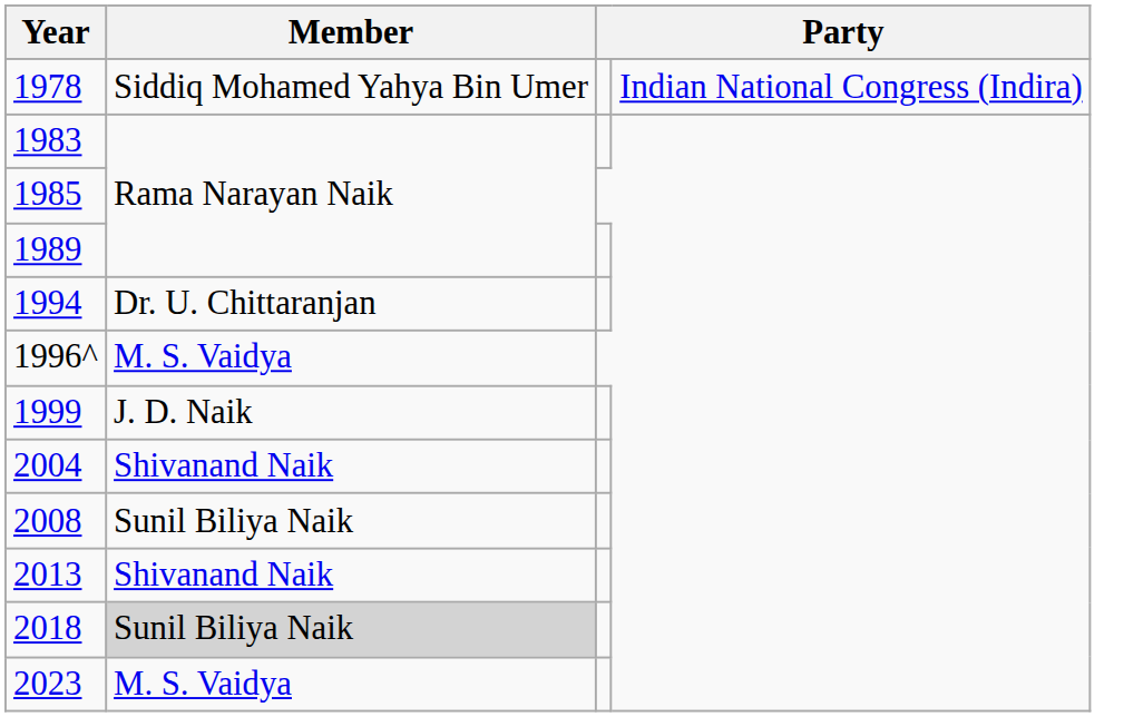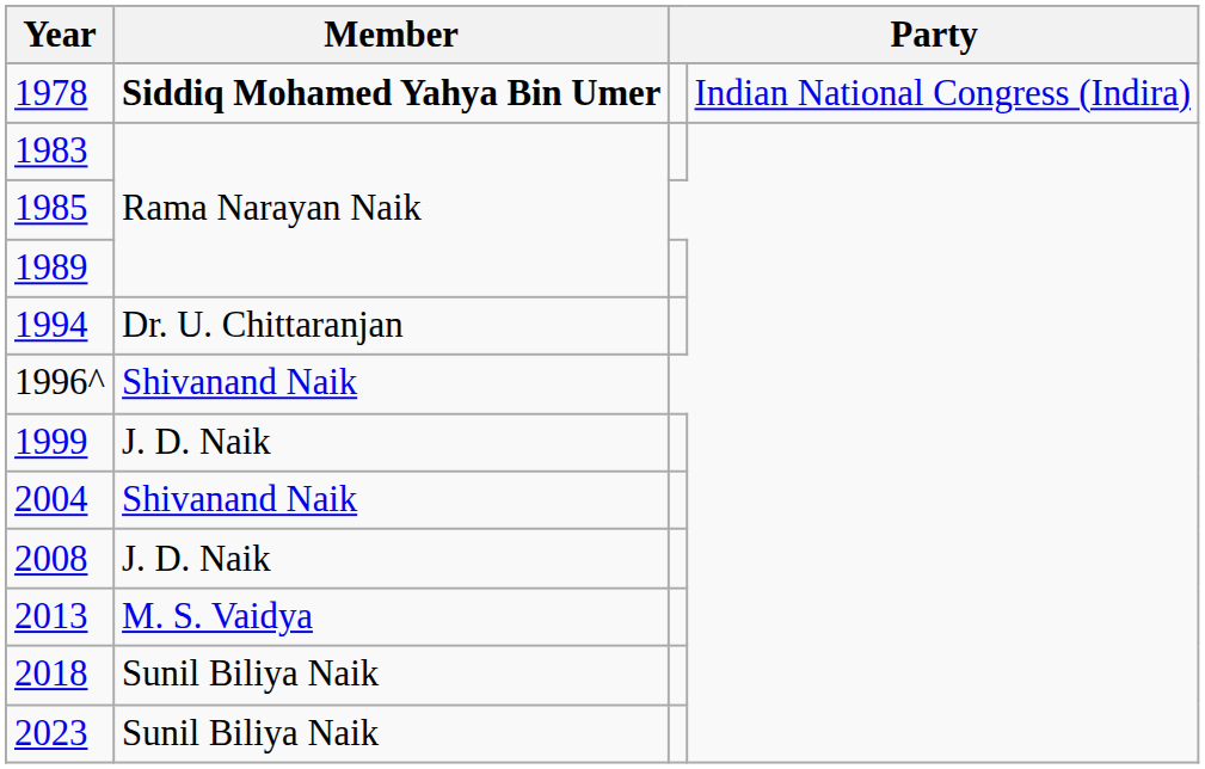1978 | Member: normal -> bold
1996^ | Member: M. S. Vaidya -> Shivanand Naik
2008 | Member: Sunil Biliya Naik -> J. D. Naik
2013 | Member: Shivanand Naik -> M. S. Vaidya
2018 | Member: lightgrey background -> no background
2023 | Member: M. S. Vaidya -> Sunil Biliya Naik
